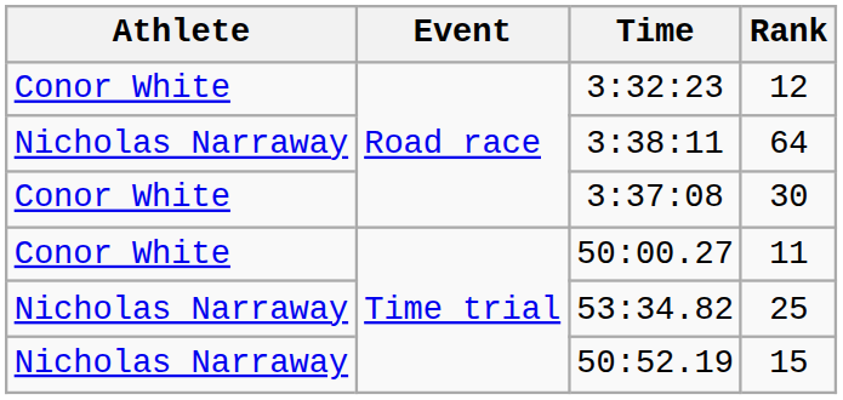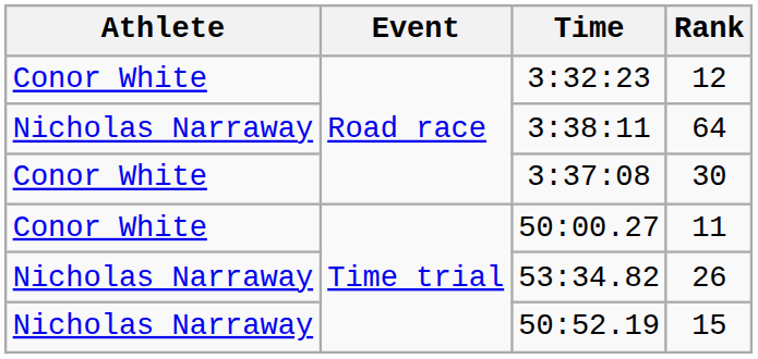53:34.82 | Rank: 25 -> 26
